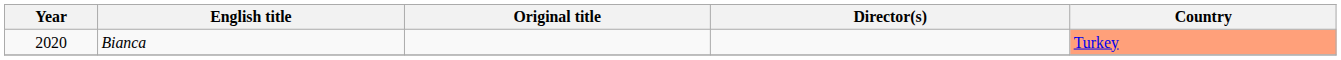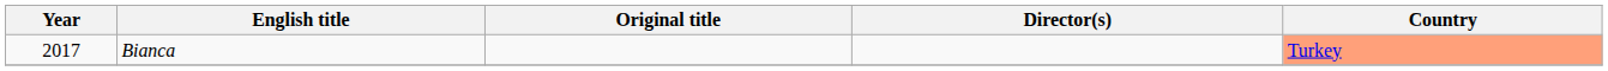Bianca | Year: 2020 -> 2017
